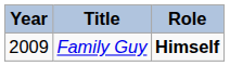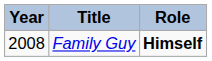Family Guy | Year: 2009 -> 2008
